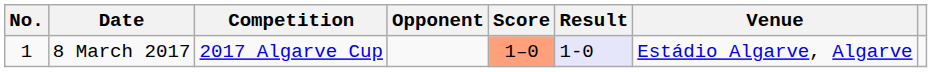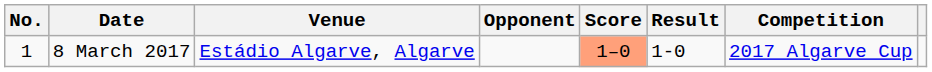columns swapped: Venue <-> Competition
8 March 2017 | Result: lavender background -> no background
